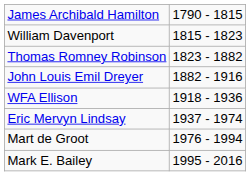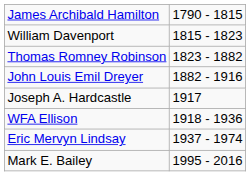+ row: Joseph A. Hardcastle | 1917
- row: Mart de Groot | 1976 - 1994
